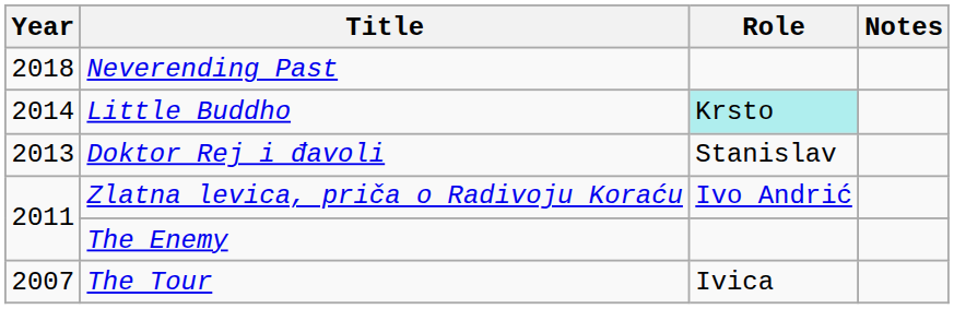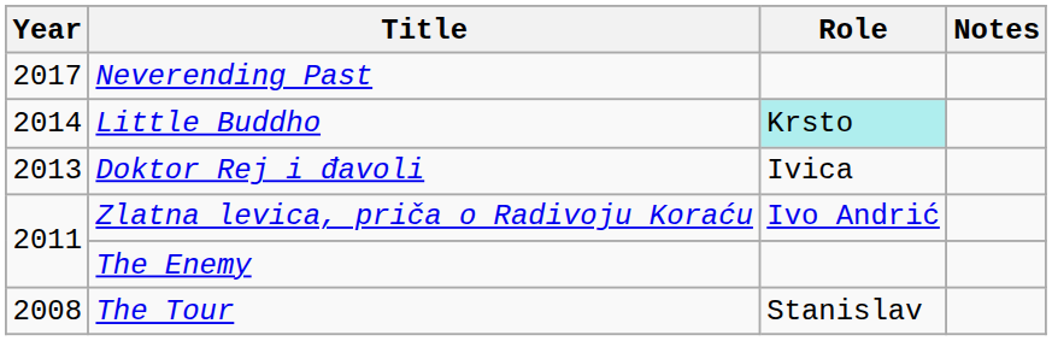Neverending Past | Year: 2018 -> 2017
Doktor Rej i đavoli | Role: Stanislav -> Ivica
The Tour | Year: 2007 -> 2008
The Tour | Role: Ivica -> Stanislav
